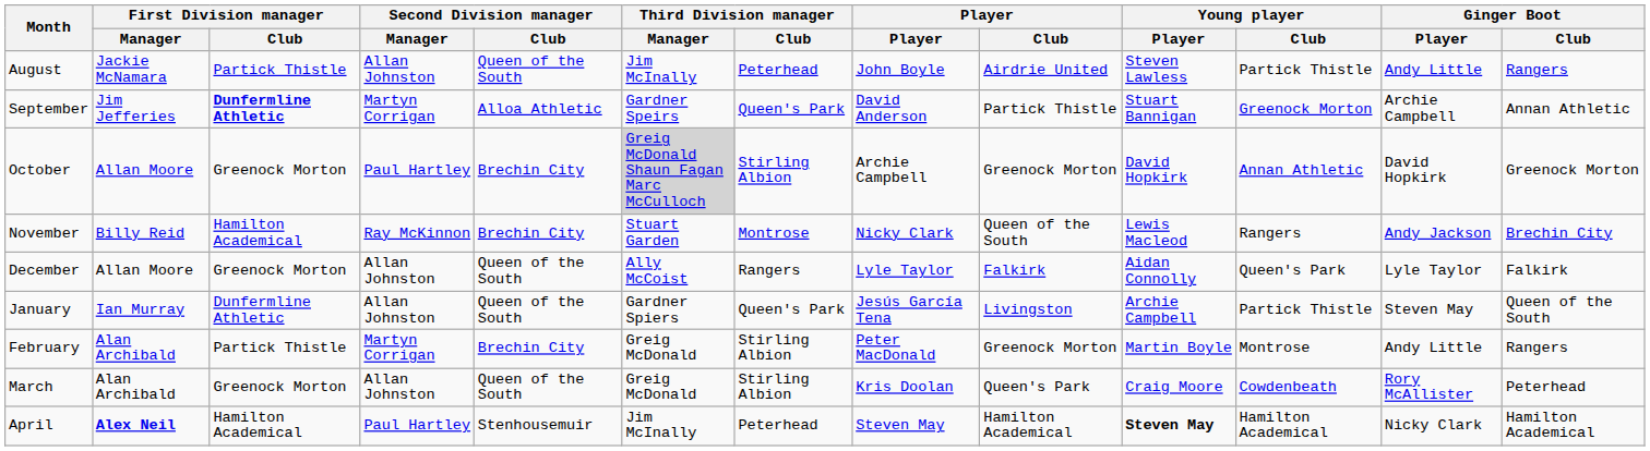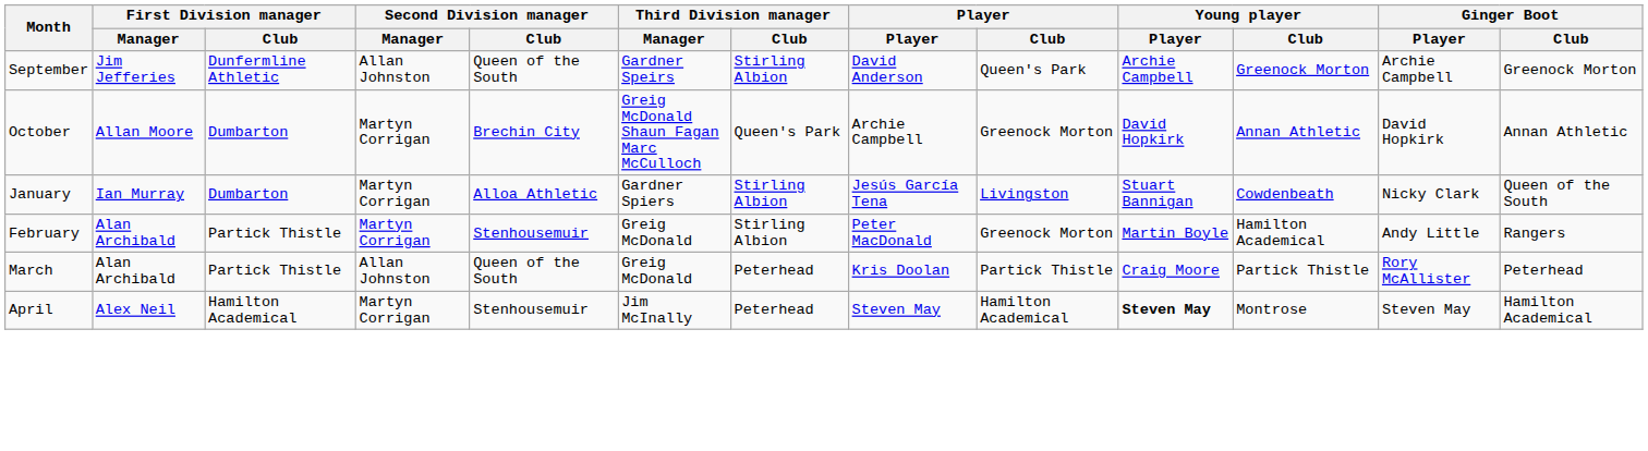- row: August | Jackie McNamara | Partick Thistle | Allan Johnston | Queen of the South | Jim McInally | Peterhead | John Boyle | Airdrie United | Steven Lawless | Partick Thistle | Andy Little | Rangers
September | First Division manager / Club: bold -> normal
September | Second Division manager / Manager: Martyn Corrigan -> Allan Johnston
September | Second Division manager / Club: Alloa Athletic -> Queen of the South
September | Third Division manager / Club: Queen's Park -> Stirling Albion
September | Player / Club: Partick Thistle -> Queen's Park
September | Young player / Player: Stuart Bannigan -> Archie Campbell
September | Ginger Boot / Club: Annan Athletic -> Greenock Morton
October | First Division manager / Club: Greenock Morton -> Dumbarton
October | Second Division manager / Manager: Paul Hartley -> Martyn Corrigan
October | Third Division manager / Manager: lightgrey background -> no background
October | Third Division manager / Club: Stirling Albion -> Queen's Park
October | Ginger Boot / Club: Greenock Morton -> Annan Athletic
- row: November | Billy Reid | Hamilton Academical | Ray McKinnon | Brechin City | Stuart Garden | Montrose | Nicky Clark | Queen of the South | Lewis Macleod | Rangers | Andy Jackson | Brechin City
- row: December | Allan Moore | Greenock Morton | Allan Johnston | Queen of the South | Ally McCoist | Rangers | Lyle Taylor | Falkirk | Aidan Connolly | Queen's Park | Lyle Taylor | Falkirk
January | First Division manager / Club: Dunfermline Athletic -> Dumbarton
January | Second Division manager / Manager: Allan Johnston -> Martyn Corrigan
January | Second Division manager / Club: Queen of the South -> Alloa Athletic
January | Third Division manager / Club: Queen's Park -> Stirling Albion
January | Young player / Player: Archie Campbell -> Stuart Bannigan
January | Young player / Club: Partick Thistle -> Cowdenbeath
January | Ginger Boot / Player: Steven May -> Nicky Clark
February | Second Division manager / Club: Brechin City -> Stenhousemuir
February | Young player / Club: Montrose -> Hamilton Academical
March | First Division manager / Club: Greenock Morton -> Partick Thistle
March | Third Division manager / Club: Stirling Albion -> Peterhead
March | Player / Club: Queen's Park -> Partick Thistle
March | Young player / Club: Cowdenbeath -> Partick Thistle
April | First Division manager / Manager: bold -> normal
April | Second Division manager / Manager: Paul Hartley -> Martyn Corrigan
April | Young player / Club: Hamilton Academical -> Montrose
April | Ginger Boot / Player: Nicky Clark -> Steven May
